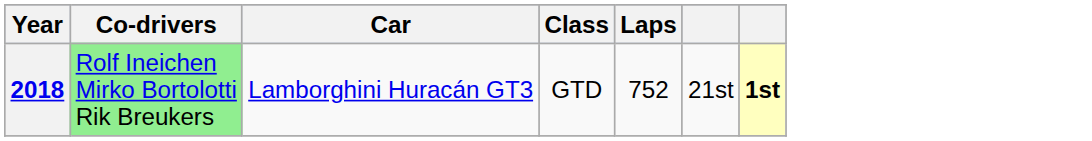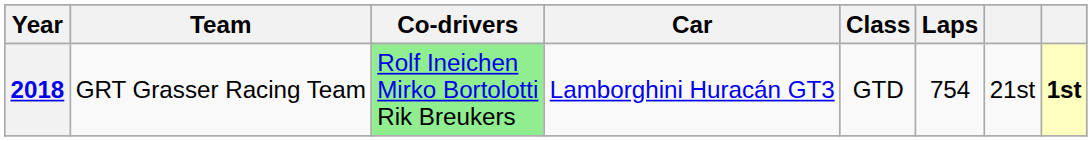+ column: Team | GRT Grasser Racing Team
2018 | Laps: 752 -> 754
